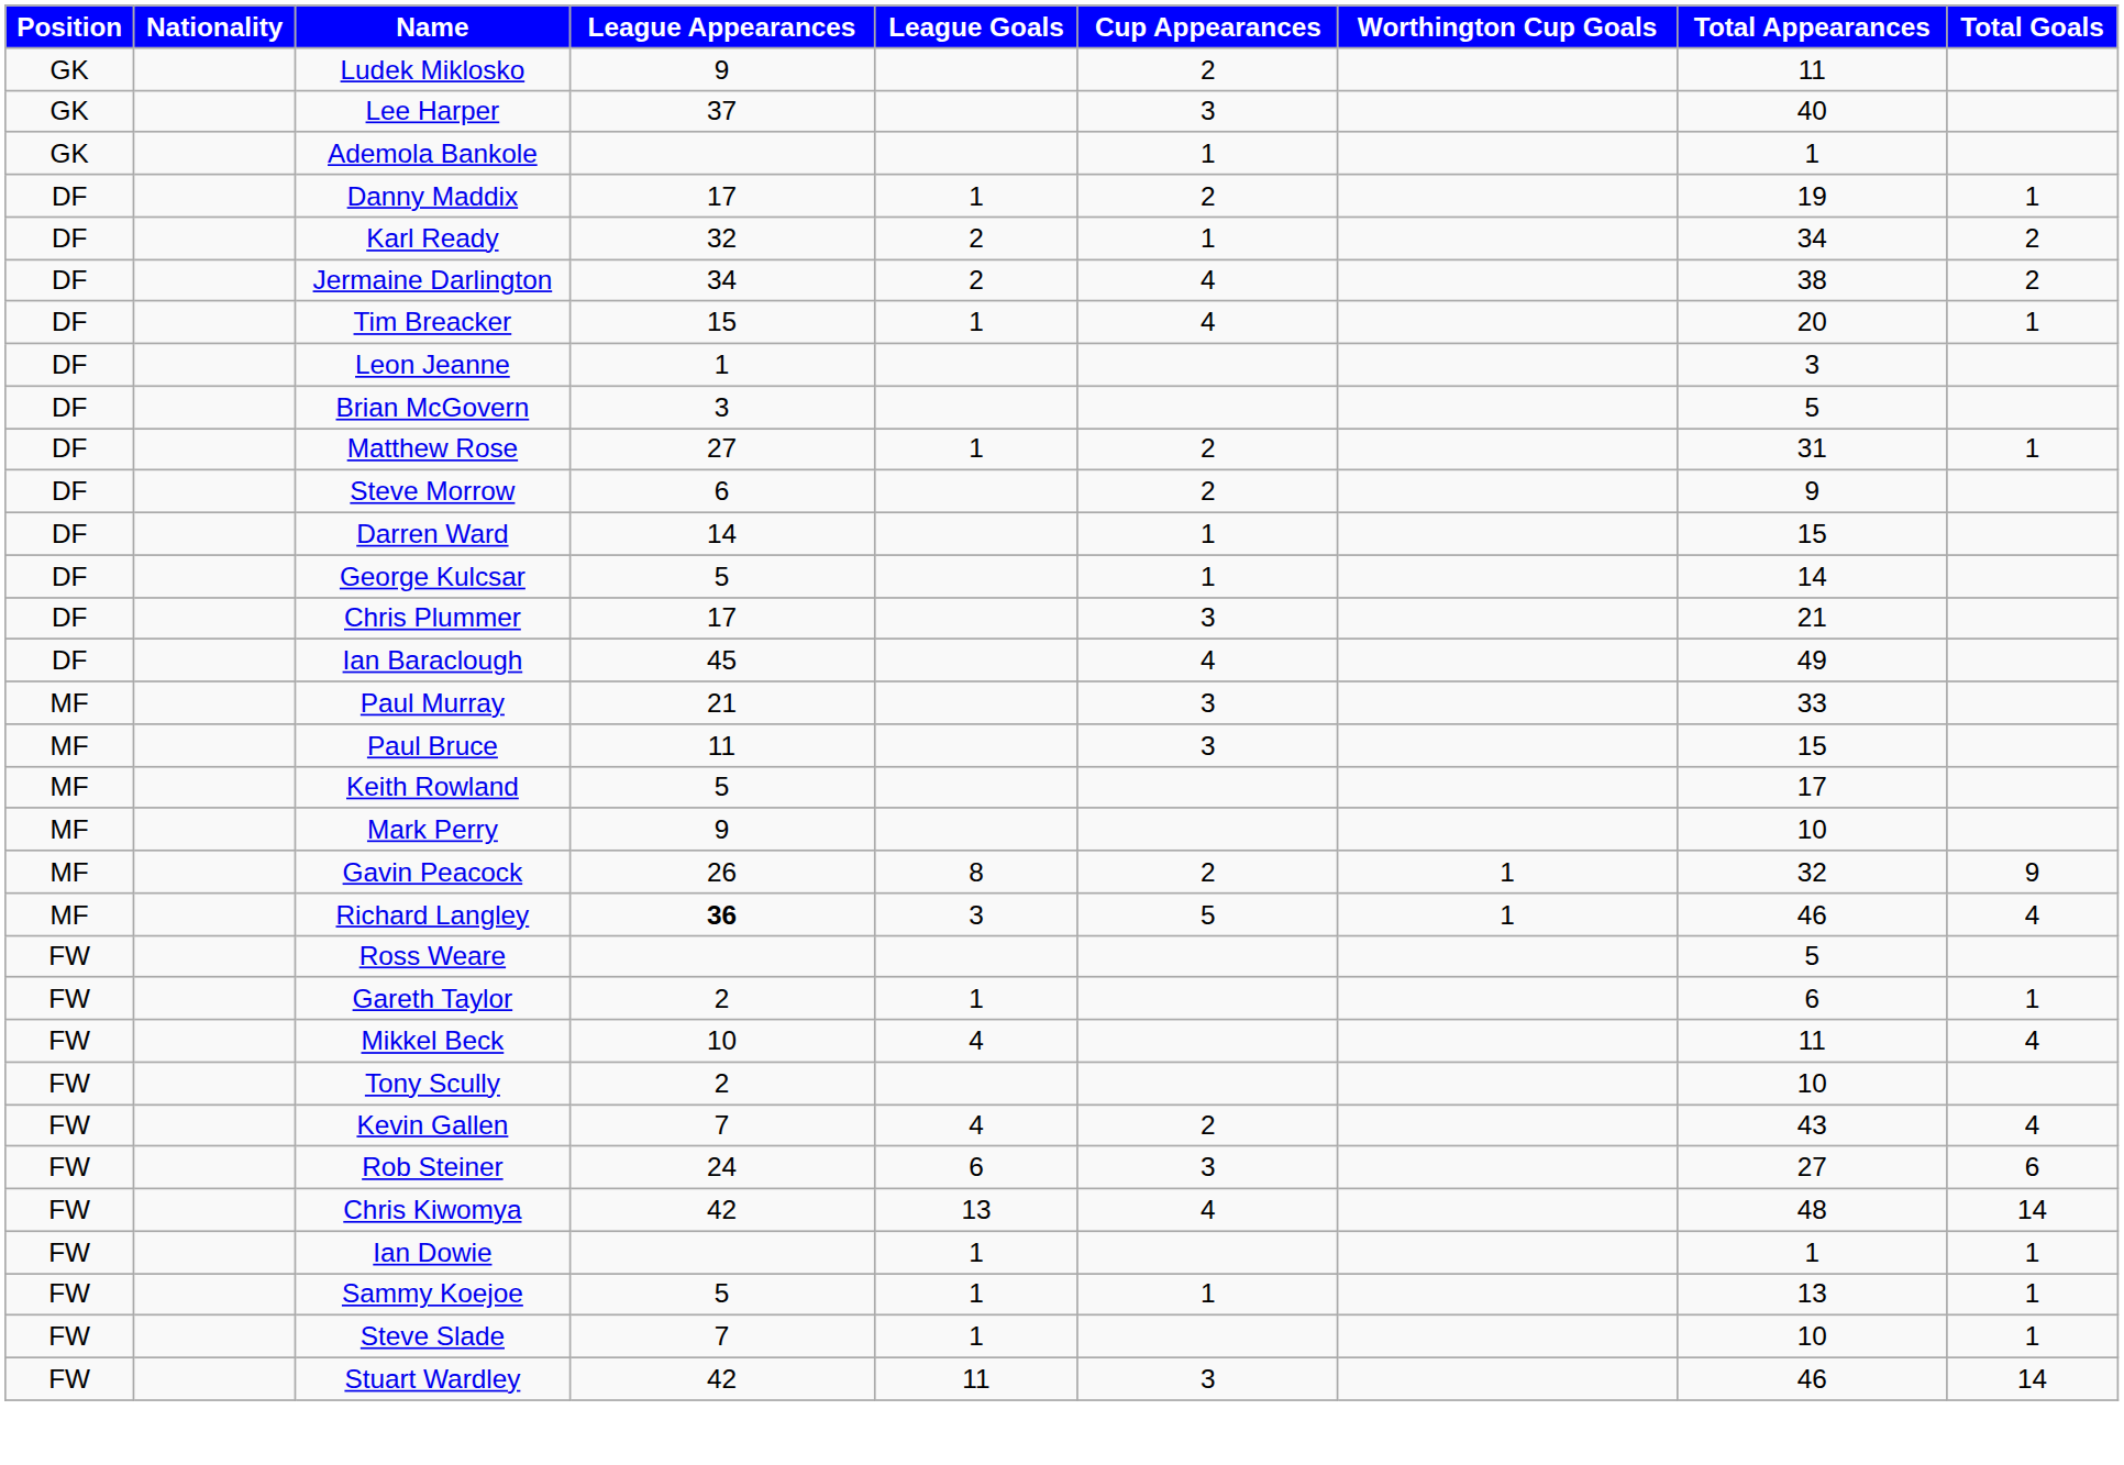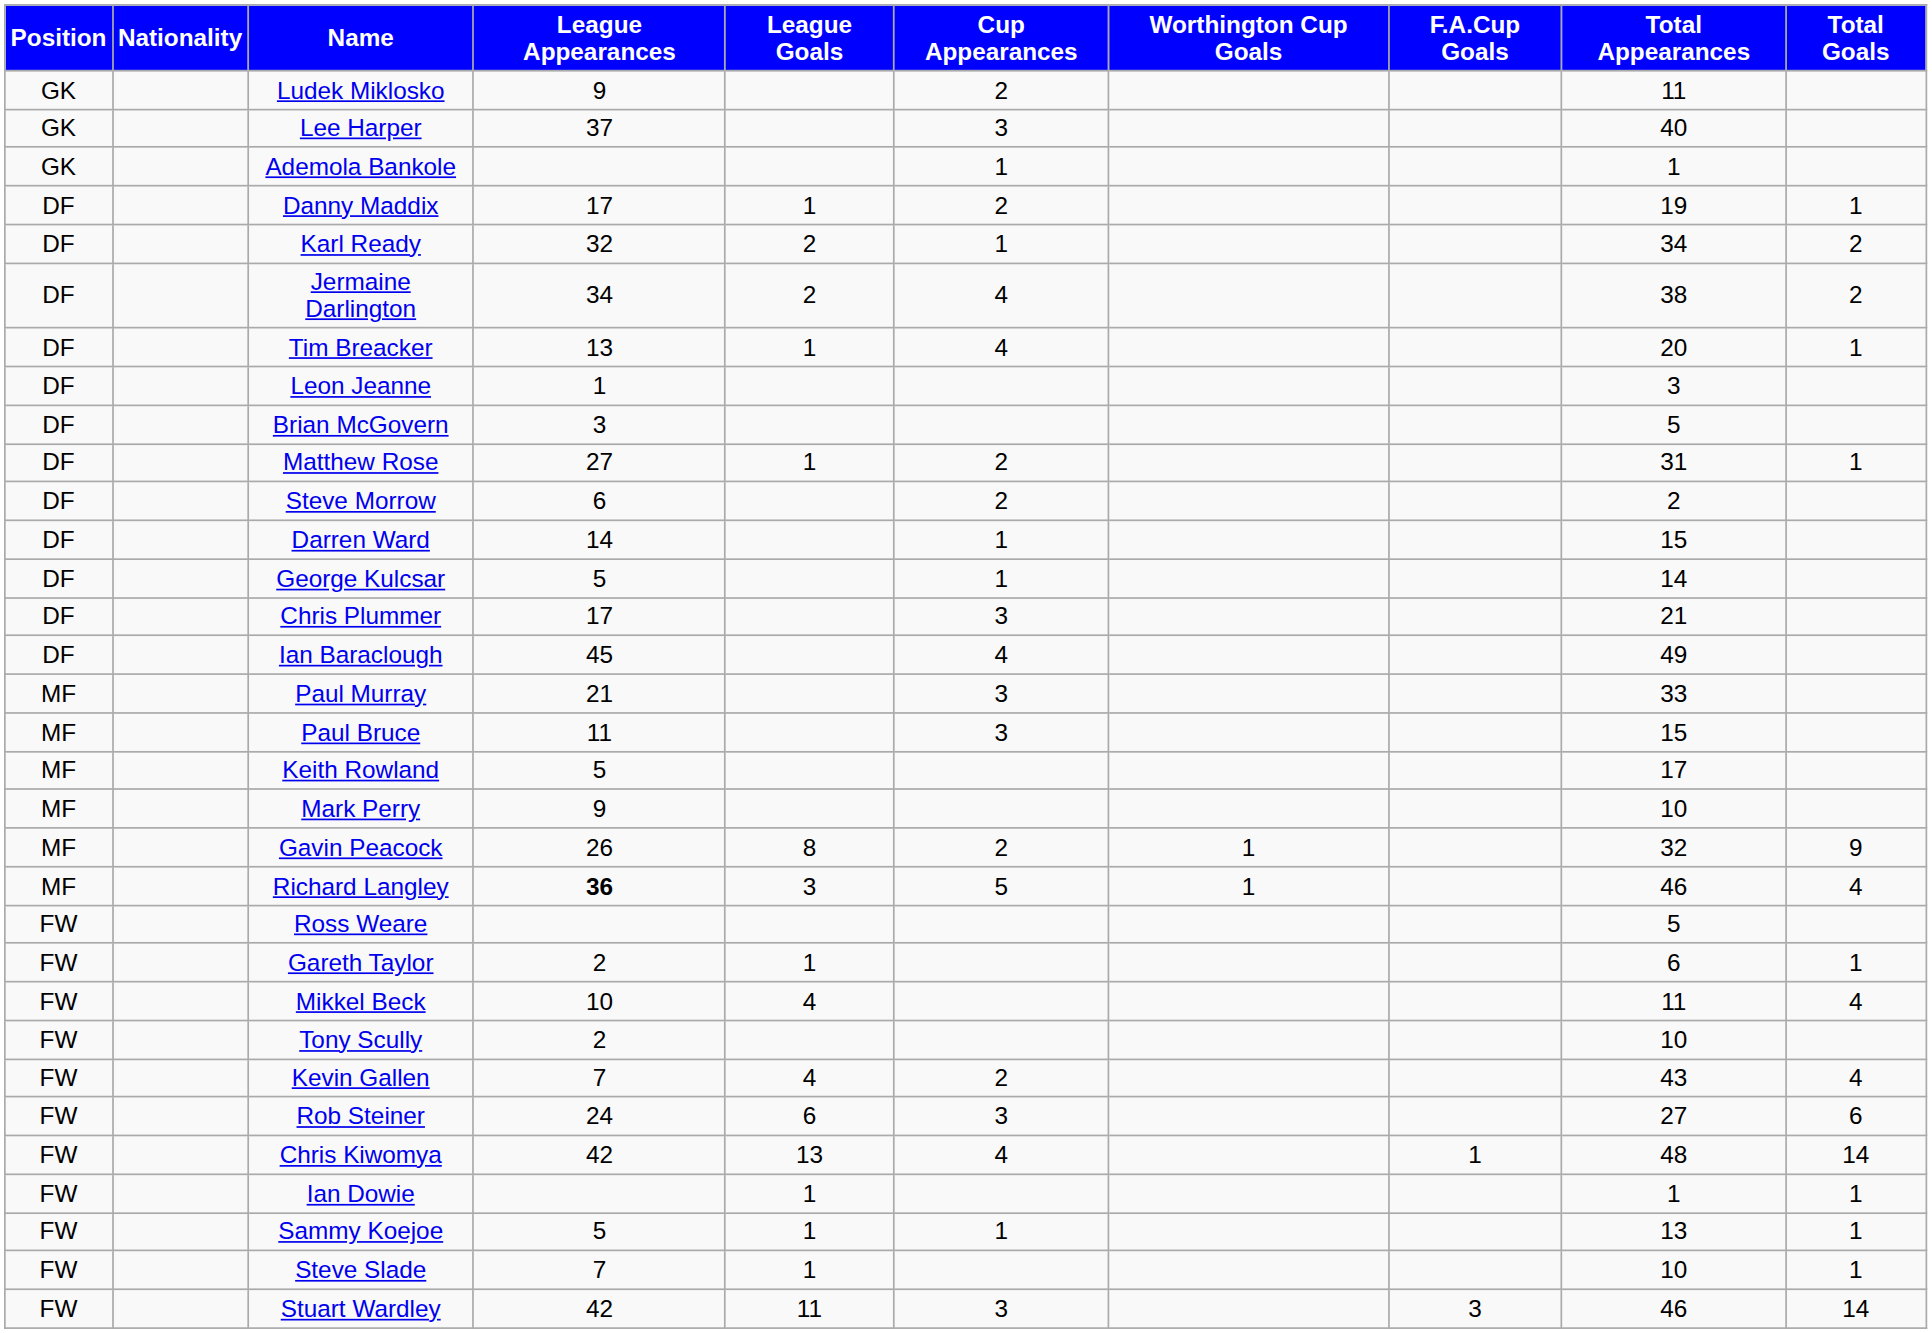+ column: F.A.Cup Goals | 1 | 3
Tim Breacker | League Appearances: 15 -> 13
Steve Morrow | Total Appearances: 9 -> 2
